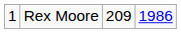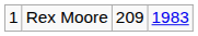Rex Moore | column 4: 1986 -> 1983
